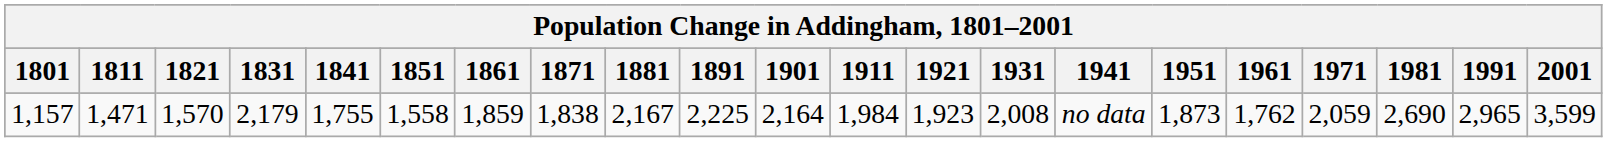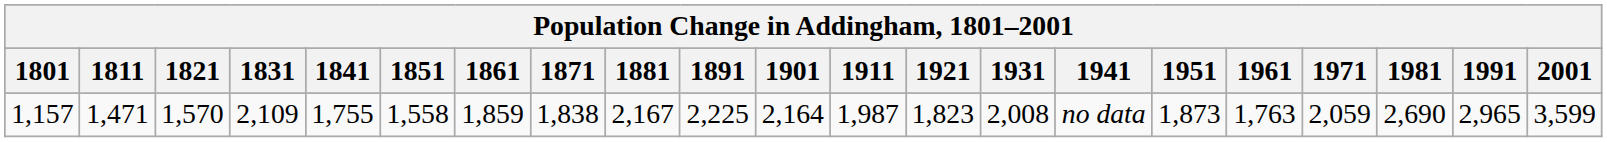1,157 | 1831: 2,179 -> 2,109
1,157 | 1911: 1,984 -> 1,987
1,157 | 1921: 1,923 -> 1,823
1,157 | 1961: 1,762 -> 1,763
